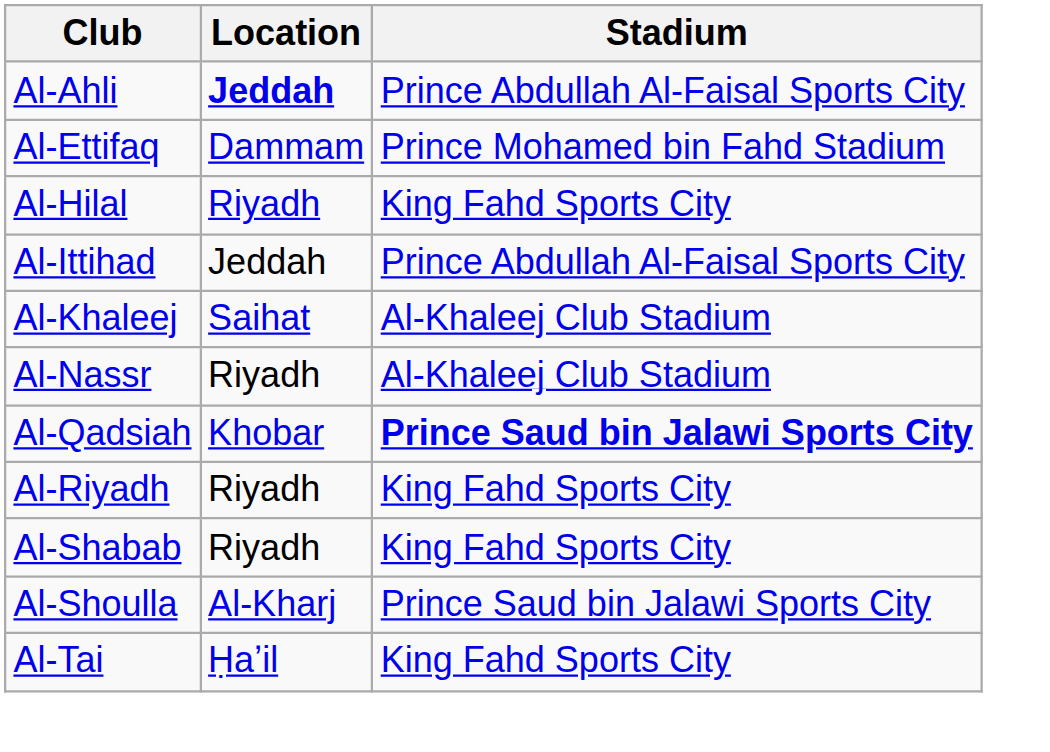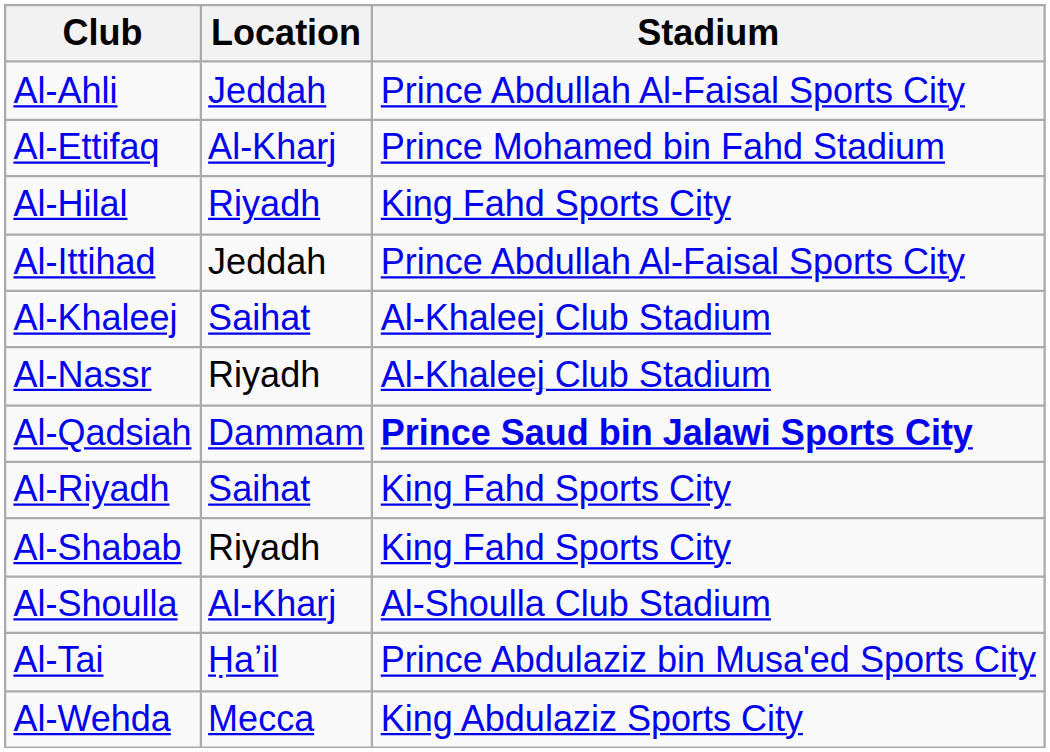Al-Ahli | Location: bold -> normal
Al-Ettifaq | Location: Dammam -> Al-Kharj
Al-Qadsiah | Location: Khobar -> Dammam
Al-Riyadh | Location: Riyadh -> Saihat
Al-Shoulla | Stadium: Prince Saud bin Jalawi Sports City -> Al-Shoulla Club Stadium
Al-Tai | Stadium: King Fahd Sports City -> Prince Abdulaziz bin Musa'ed Sports City
+ row: Al-Wehda | Mecca | King Abdulaziz Sports City
